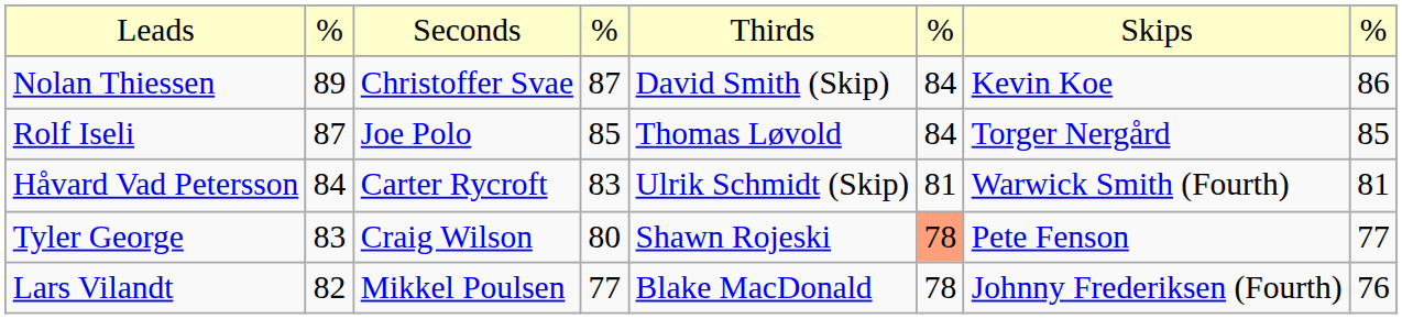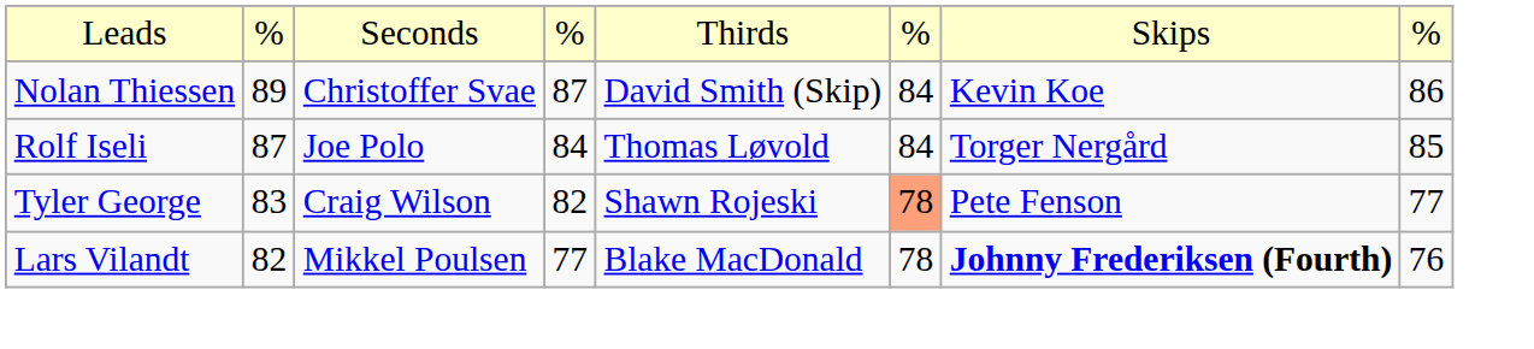Rolf Iseli | column 4: 85 -> 84
- row: Håvard Vad Petersson | 84 | Carter Rycroft | 83 | Ulrik Schmidt (Skip) | 81 | Warwick Smith (Fourth) | 81
Tyler George | column 4: 80 -> 82
Lars Vilandt | column 7: normal -> bold
